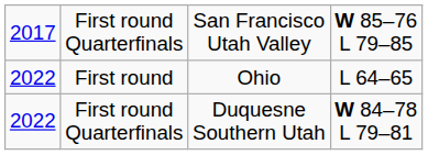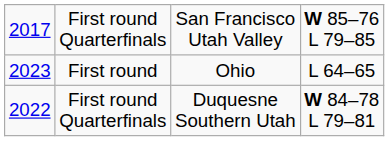First round | column 1: 2022 -> 2023
